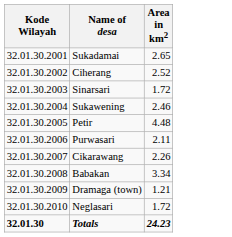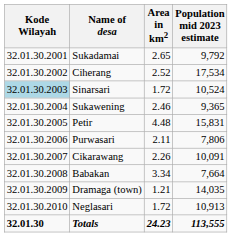+ column: Population mid 2023 estimate | 9,792 | 17,534 | 10,524 | 9,365 | 15,831 | 7,806 | 10,091 | 7,664 | 14,035 | 10,913 | 113,555
Sinarsari | Kode Wilayah: no background -> lightblue background
